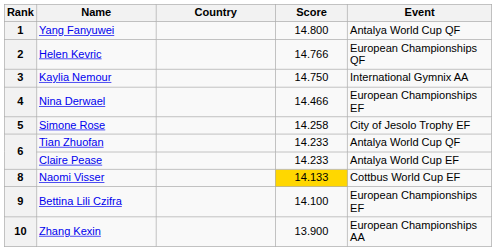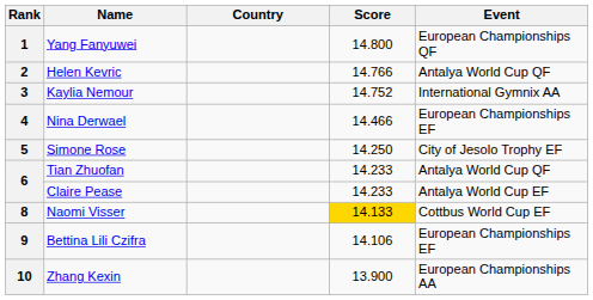1 | Event: Antalya World Cup QF -> European Championships QF
2 | Event: European Championships QF -> Antalya World Cup QF
3 | Score: 14.750 -> 14.752
5 | Score: 14.258 -> 14.250
9 | Score: 14.100 -> 14.106
